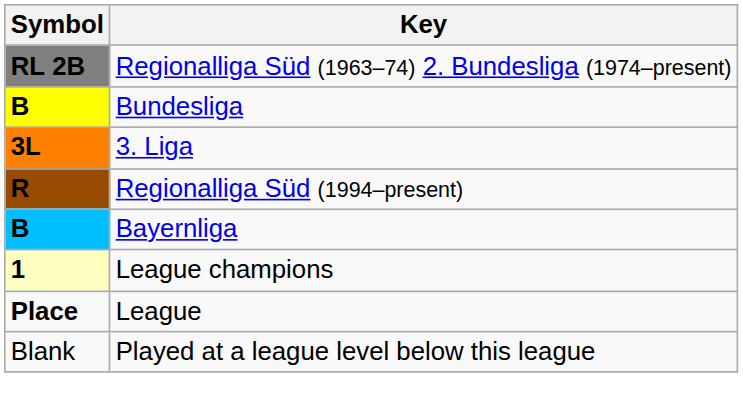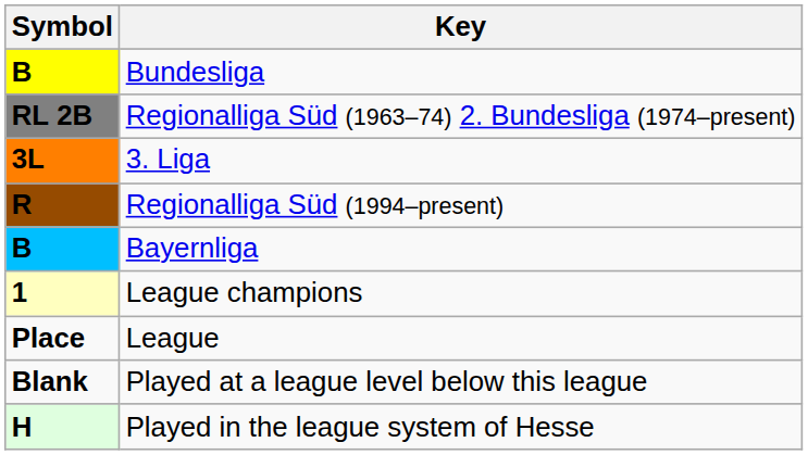rows swapped: Bundesliga <-> Regionalliga Süd (1963–74) 2. Bundesliga (1974–present)
Played at a league level below this league | Symbol: normal -> bold
+ row: H | Played in the league system of Hesse
